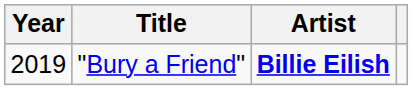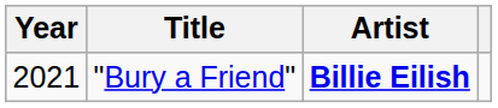"Bury a Friend" | Year: 2019 -> 2021
